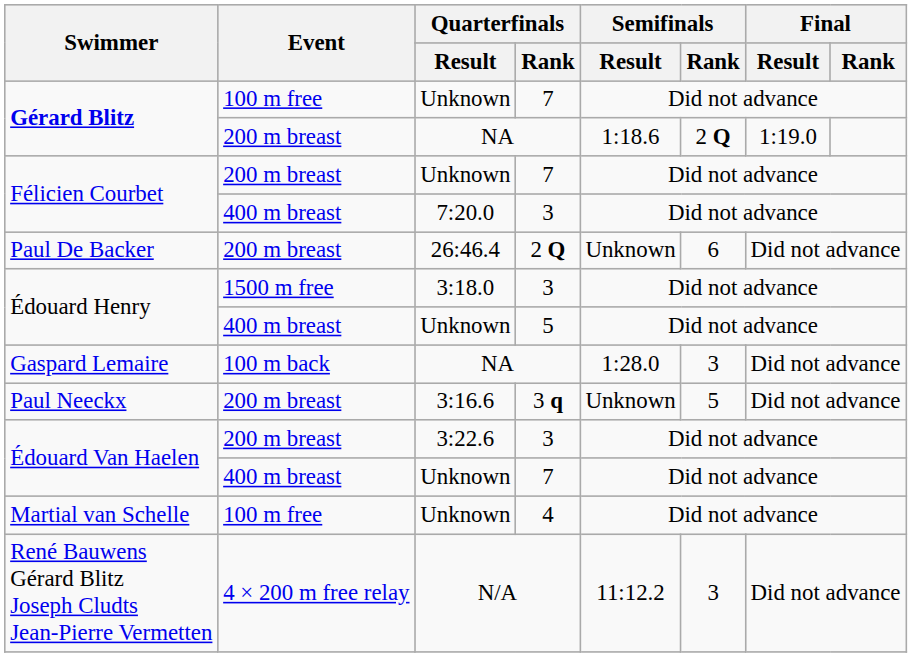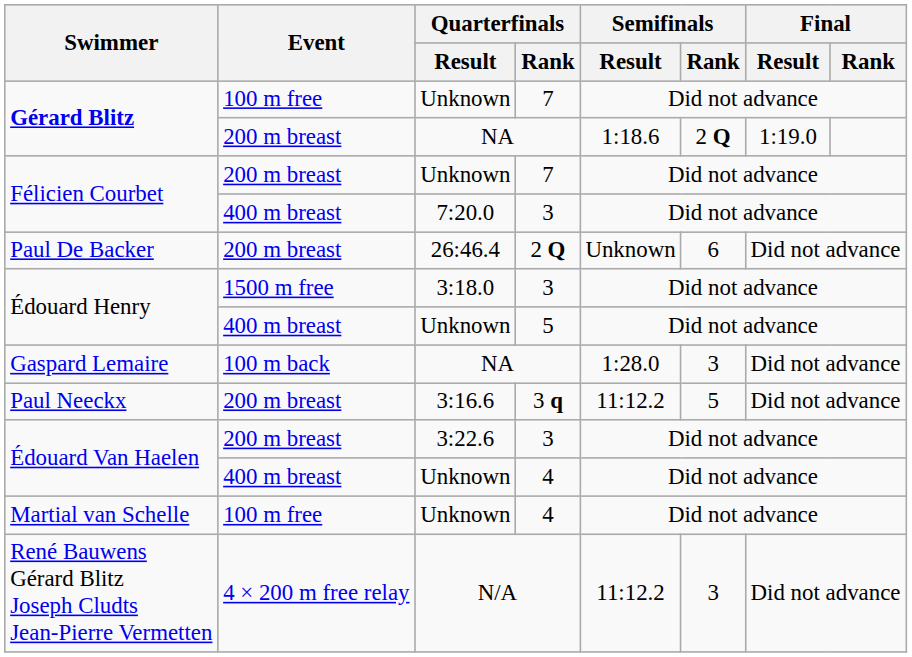Paul Neeckx | Semifinals / Result: Unknown -> 11:12.2
Édouard Van Haelen / Unknown | Quarterfinals / Rank: 7 -> 4
